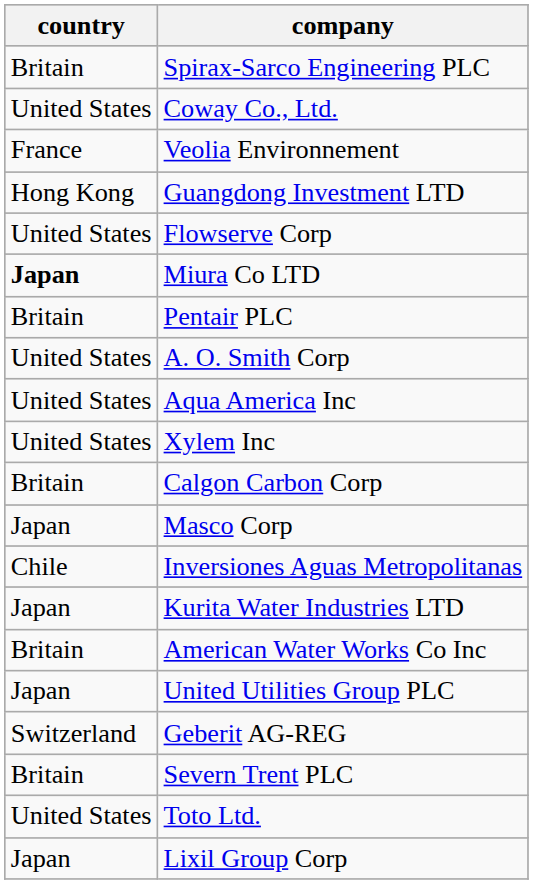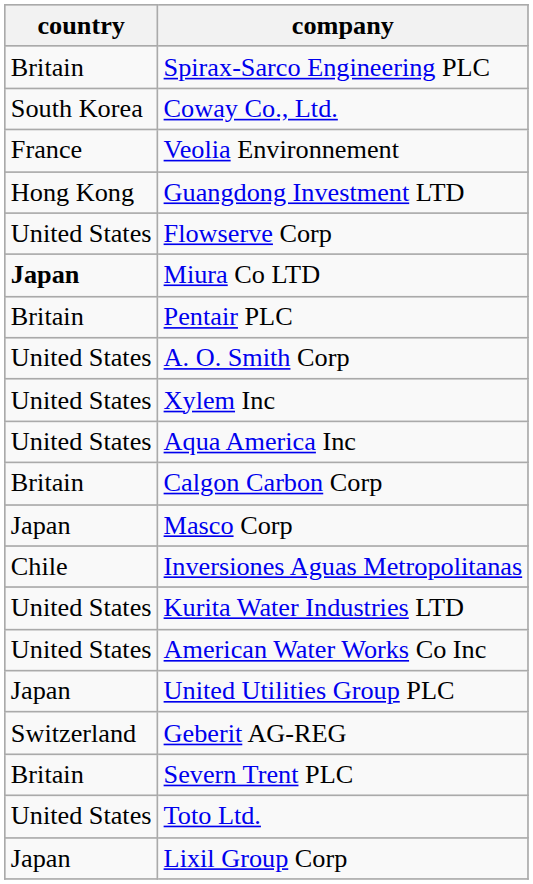Coway Co., Ltd. | country: United States -> South Korea
rows swapped: Xylem Inc <-> Aqua America Inc
Kurita Water Industries LTD | country: Japan -> United States
American Water Works Co Inc | country: Britain -> United States
